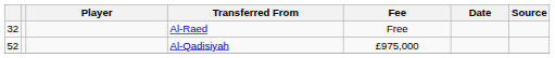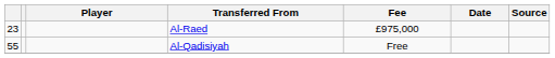Al-Raed | column 1: 32 -> 23
Al-Raed | Fee: Free -> £975,000
Al-Qadisiyah | column 1: 52 -> 55
Al-Qadisiyah | Fee: £975,000 -> Free
